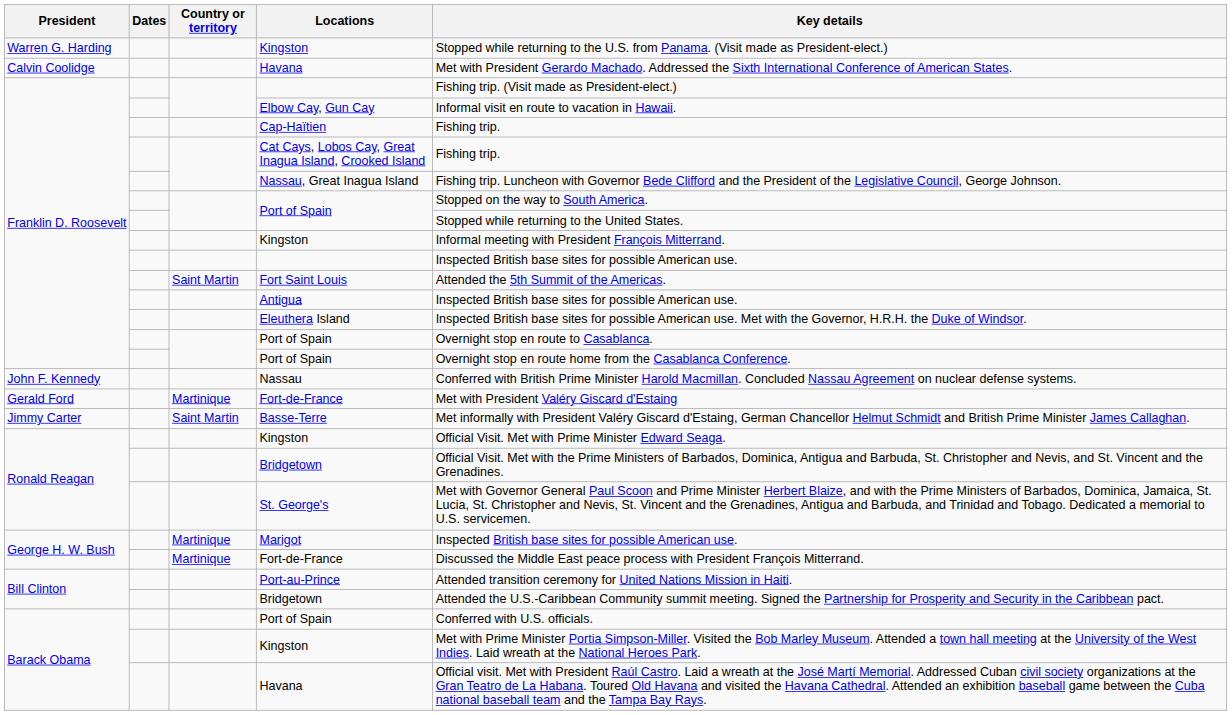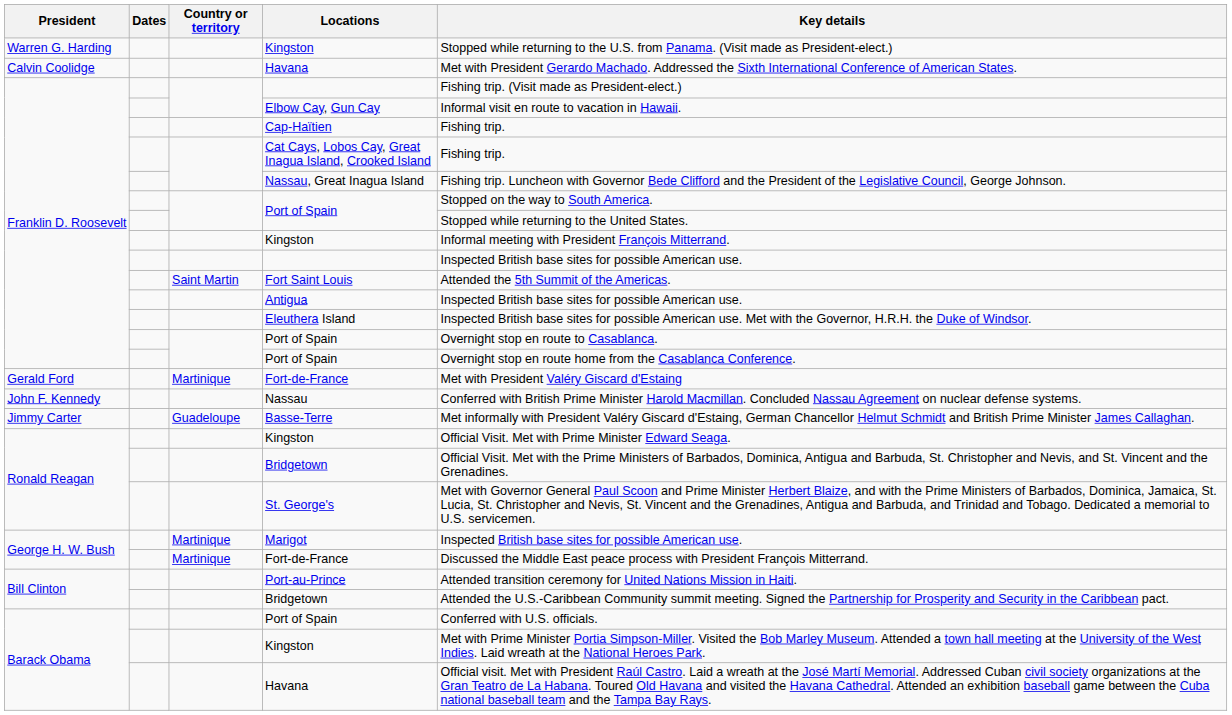rows swapped: Nassau <-> Gerald Ford / Fort-de-France
Basse-Terre | Country or territory: Saint Martin -> Guadeloupe
